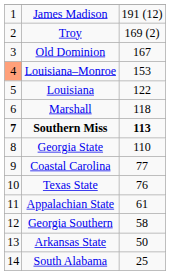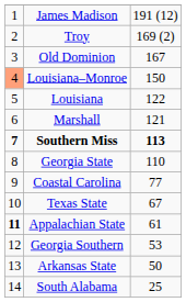Louisiana–Monroe | column 3: 153 -> 150
Marshall | column 3: 118 -> 121
Texas State | column 3: 76 -> 67
Appalachian State | column 1: normal -> bold
Georgia Southern | column 3: 58 -> 53
